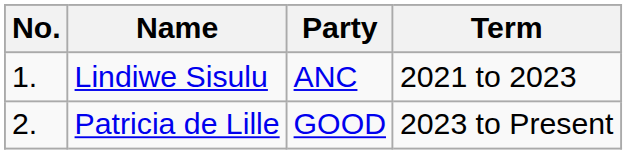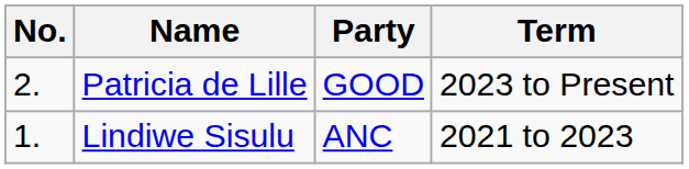rows swapped: Lindiwe Sisulu <-> Patricia de Lille
